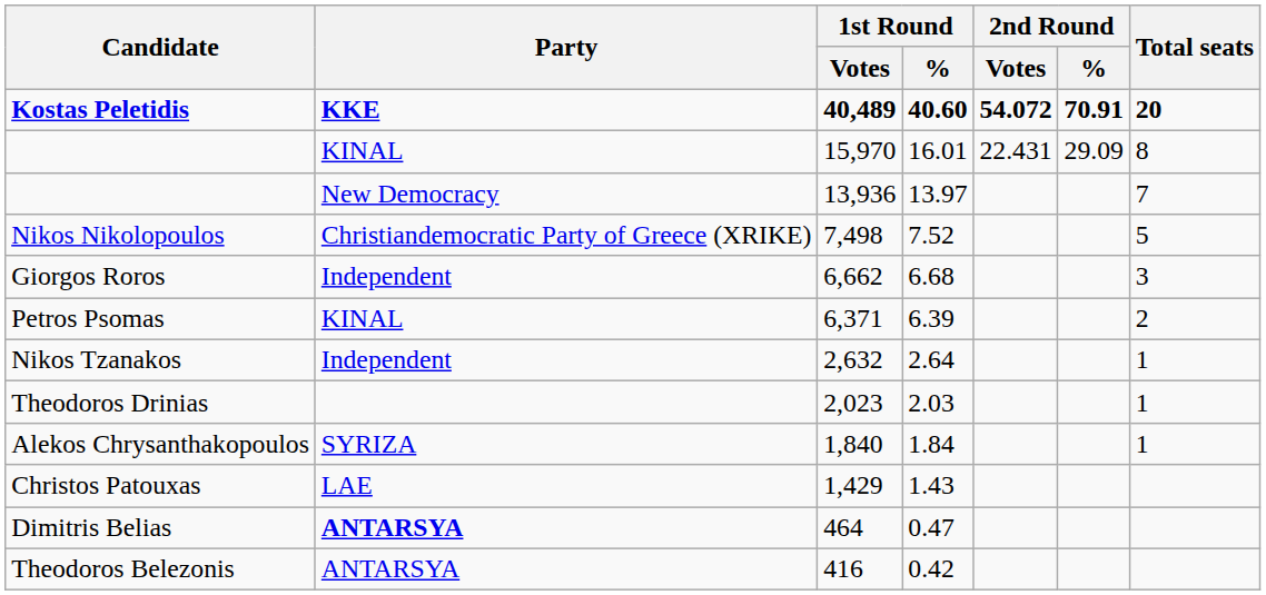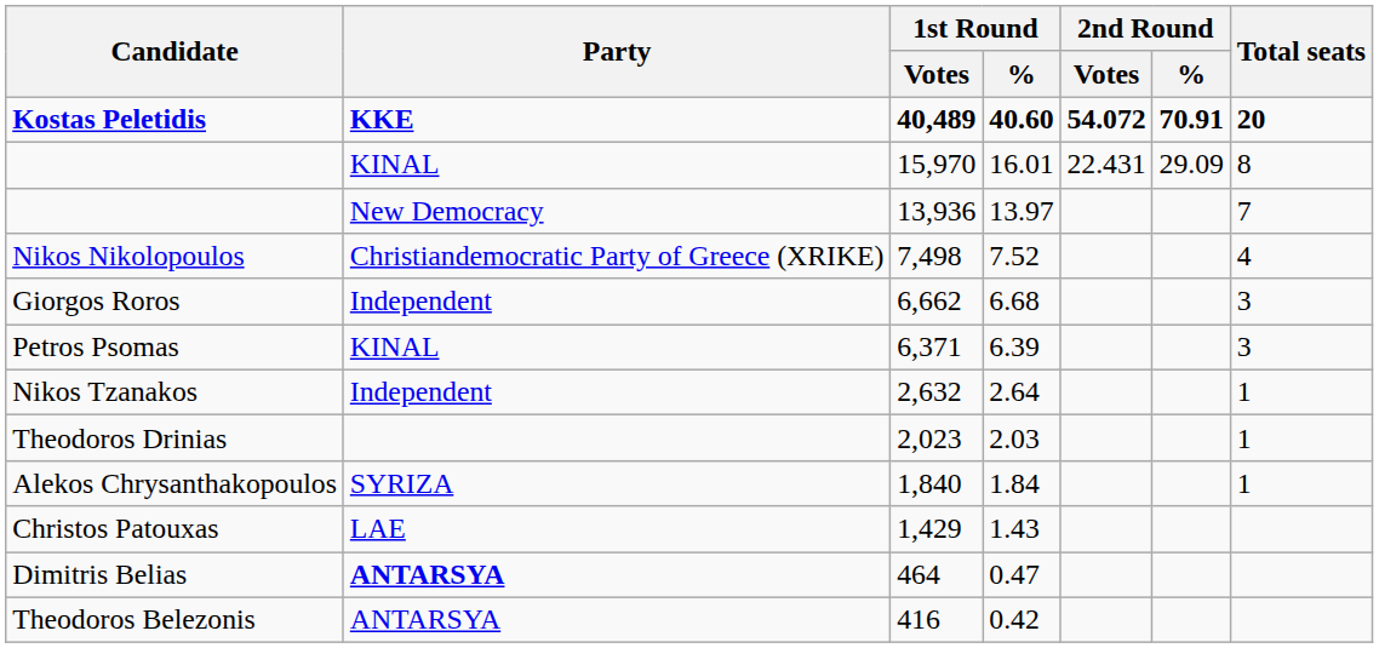Nikos Nikolopoulos | Total seats: 5 -> 4
Petros Psomas | Total seats: 2 -> 3
